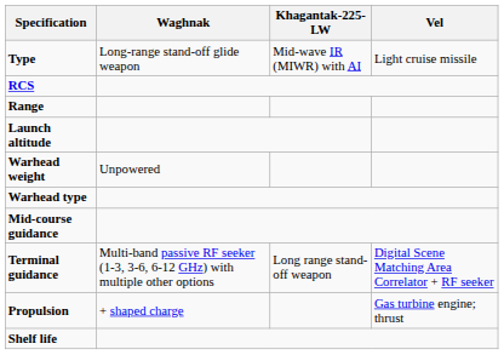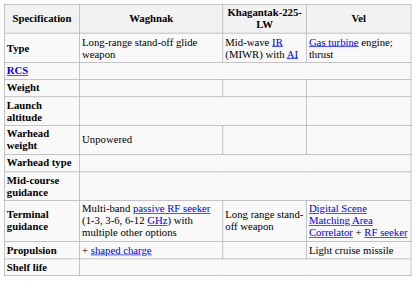Type | Vel: Light cruise missile -> Gas turbine engine; thrust
+ row: Weight
- row: Range
Propulsion | Vel: Gas turbine engine; thrust -> Light cruise missile
